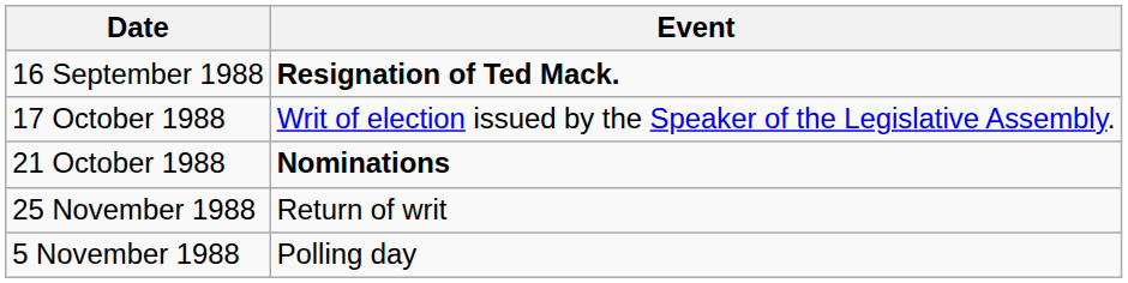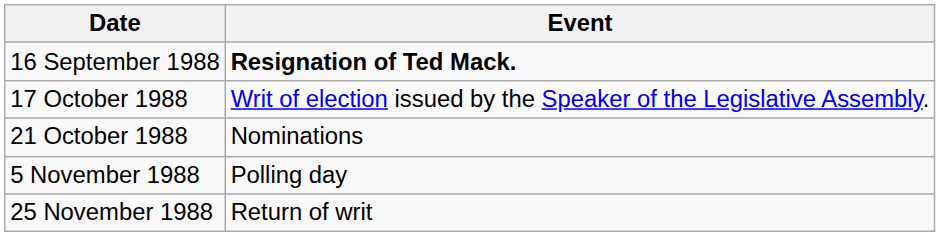21 October 1988 | Event: bold -> normal
rows swapped: 5 November 1988 <-> 25 November 1988
